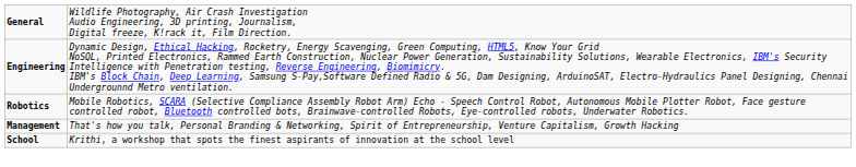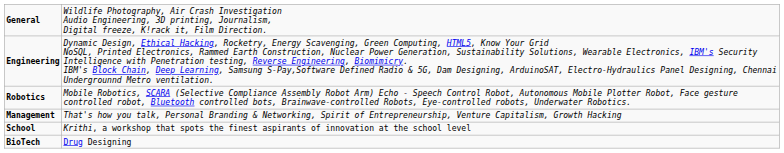+ row: BioTech | Drug Designing
